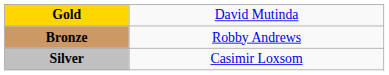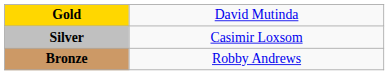rows swapped: Silver <-> Bronze
